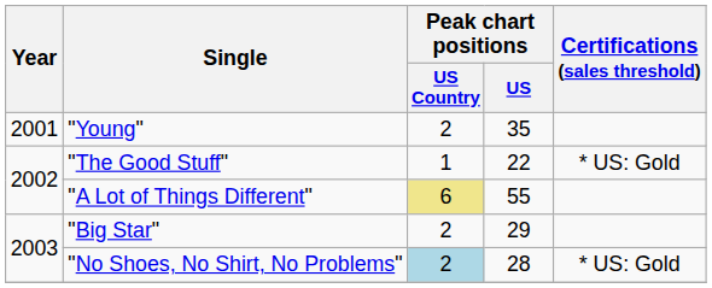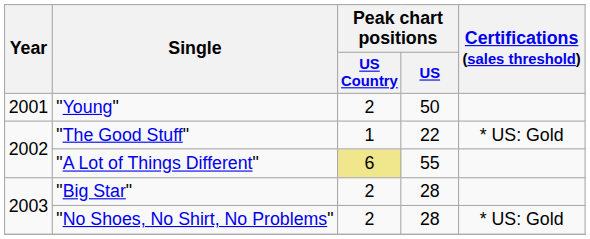"Young" | Peak chart positions / US: 35 -> 50
"Big Star" | Peak chart positions / US: 29 -> 28
"No Shoes, No Shirt, No Problems" | Peak chart positions / US Country: lightblue background -> no background
